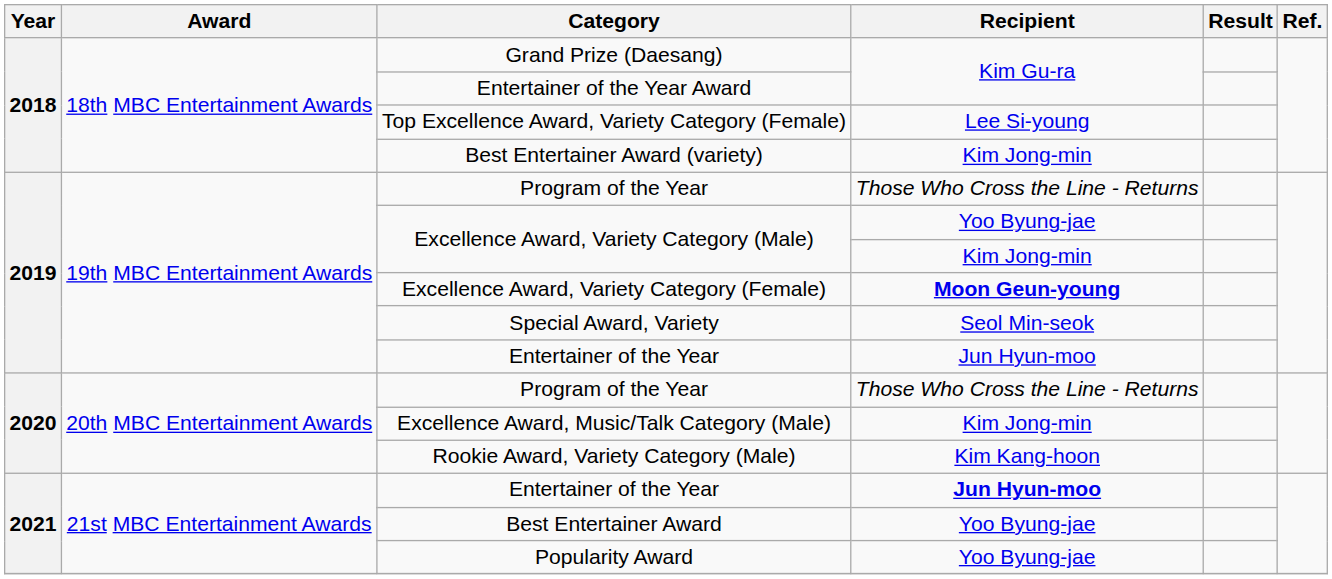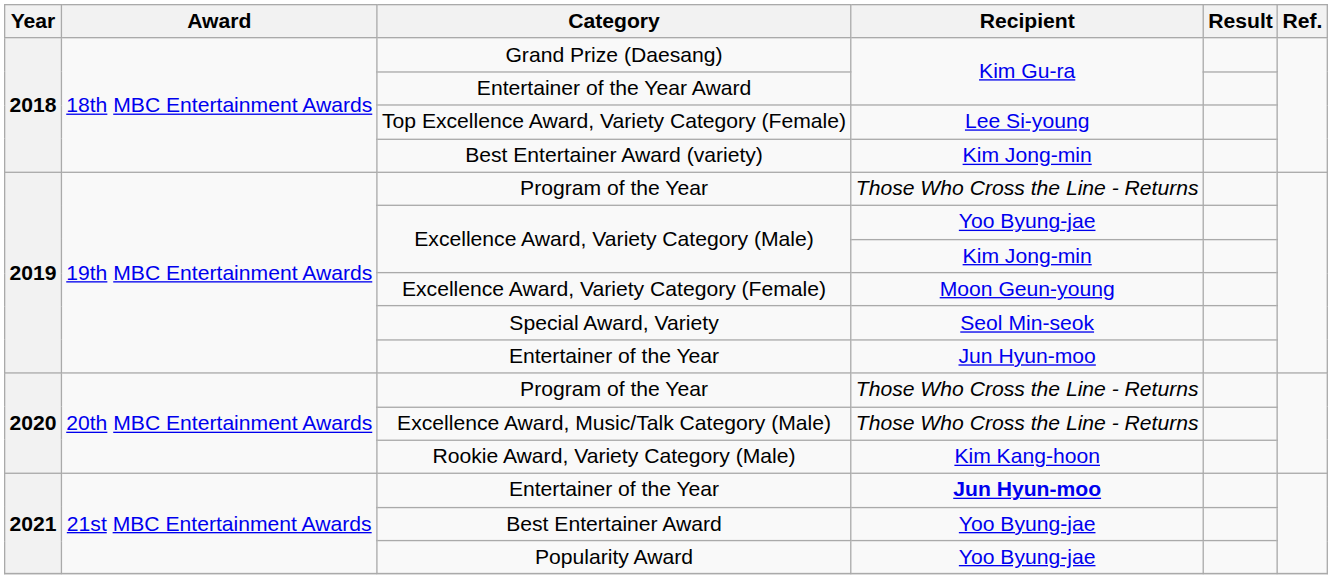Excellence Award, Variety Category (Female) | Recipient: bold -> normal
Excellence Award, Music/Talk Category (Male) | Recipient: Kim Jong-min -> Those Who Cross the Line - Returns
